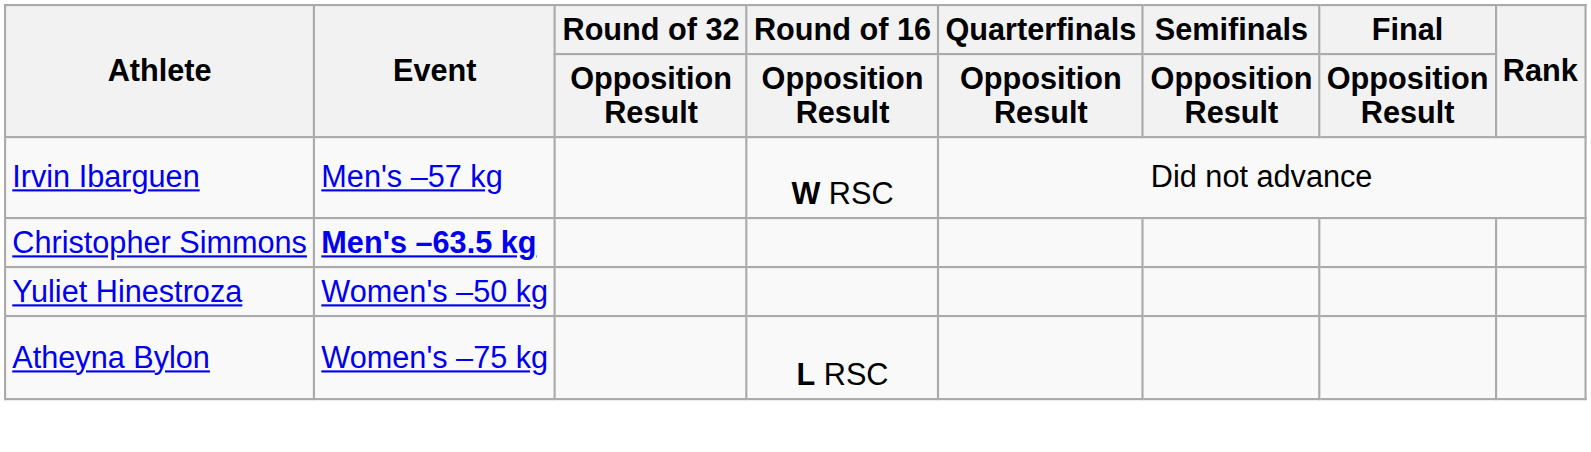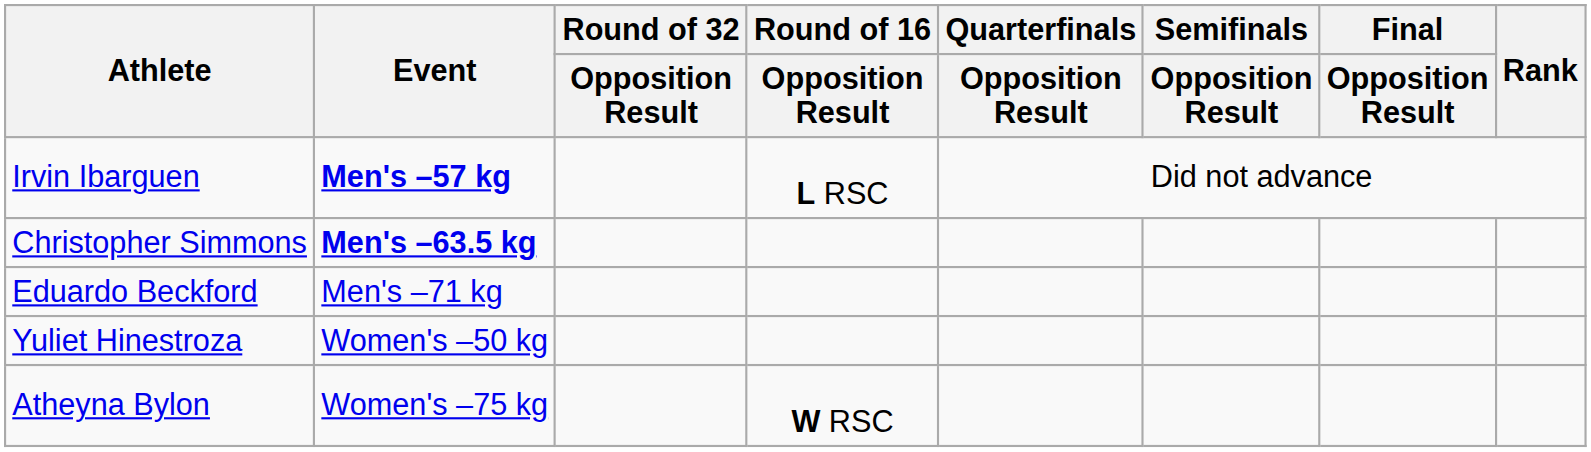Irvin Ibarguen | Event: normal -> bold
Irvin Ibarguen | Round of 16 / Opposition Result: W RSC -> L RSC
+ row: Eduardo Beckford | Men's –71 kg
Atheyna Bylon | Round of 16 / Opposition Result: L RSC -> W RSC
